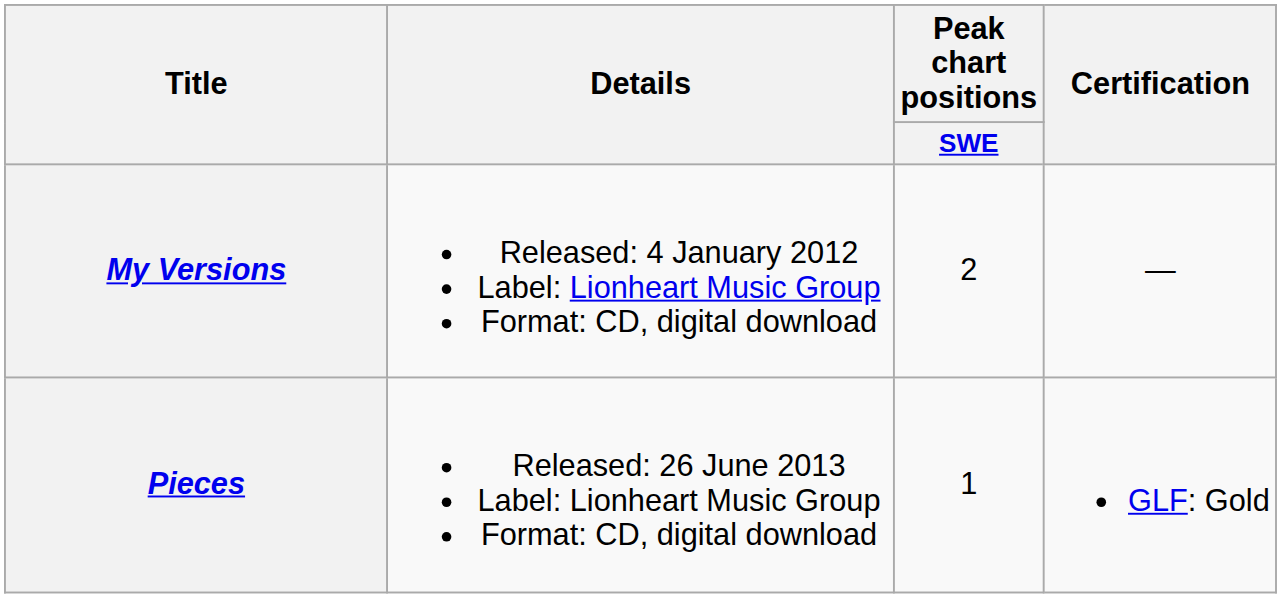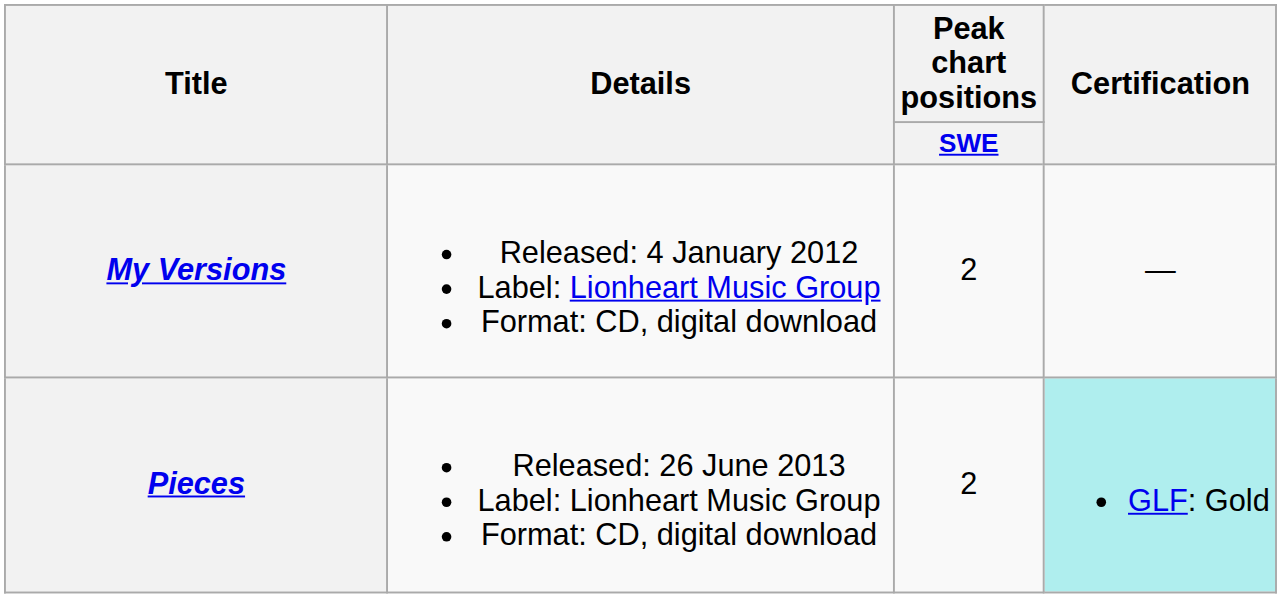Pieces | Peak chart positions / SWE: 1 -> 2
Pieces | Certification: no background -> paleturquoise background
